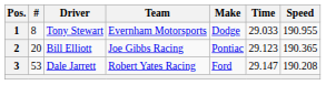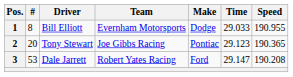1 | Driver: Tony Stewart -> Bill Elliott
2 | Driver: Bill Elliott -> Tony Stewart
